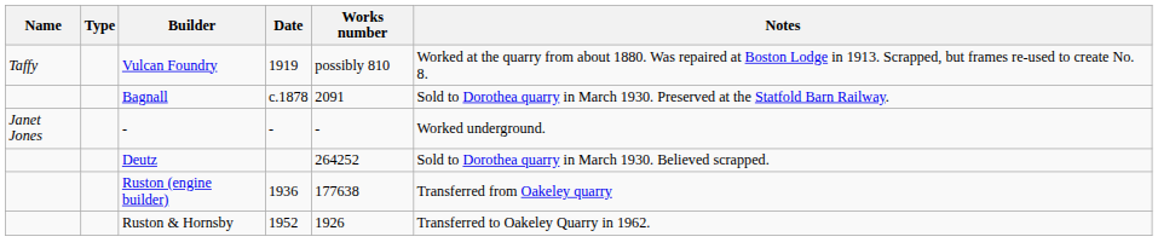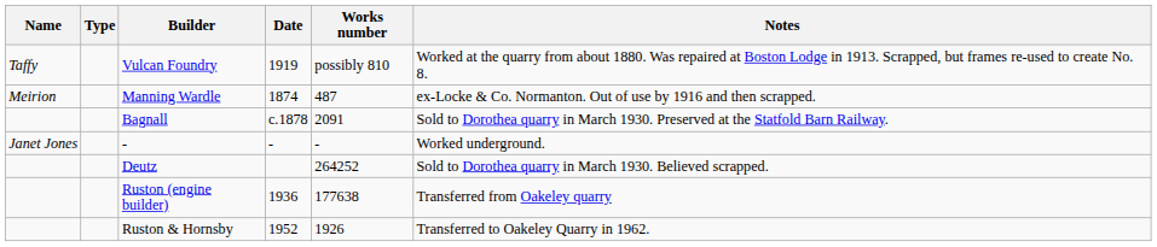+ row: Meirion | Manning Wardle | 1874 | 487 | ex-Locke & Co. Normanton. Out of use by 1916 and then scrapped.
